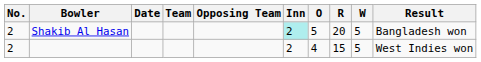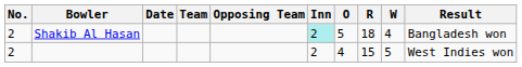Shakib Al Hasan | R: 20 -> 18
Shakib Al Hasan | W: 5 -> 4
